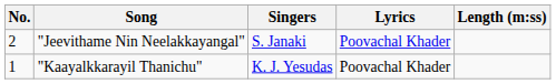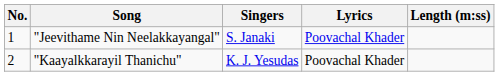"Jeevithame Nin Neelakkayangal" | No.: 2 -> 1
"Kaayalkkarayil Thanichu" | No.: 1 -> 2
